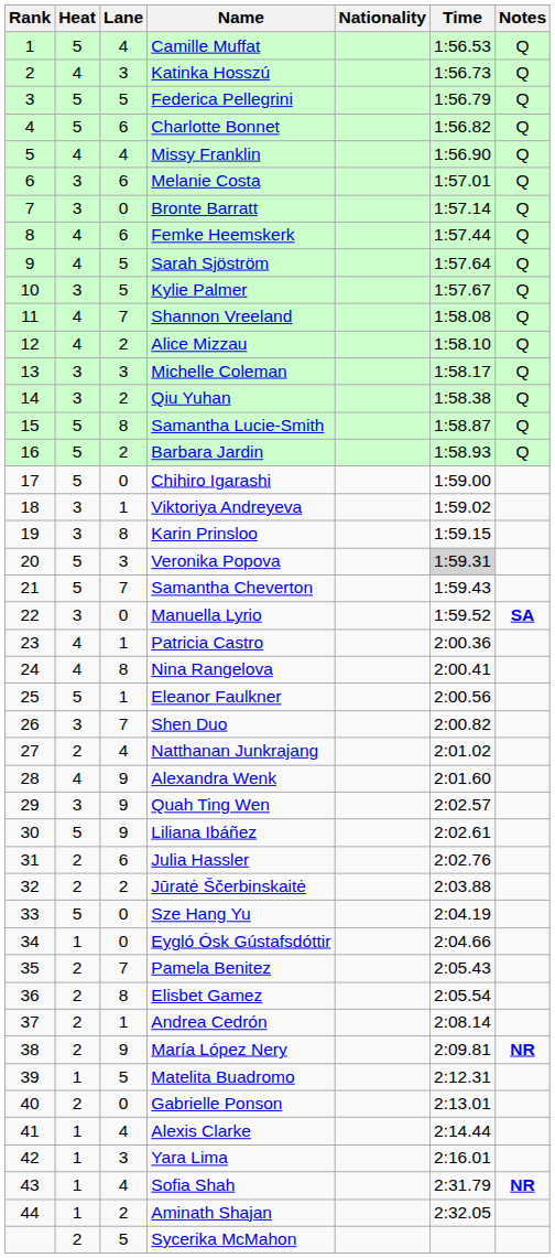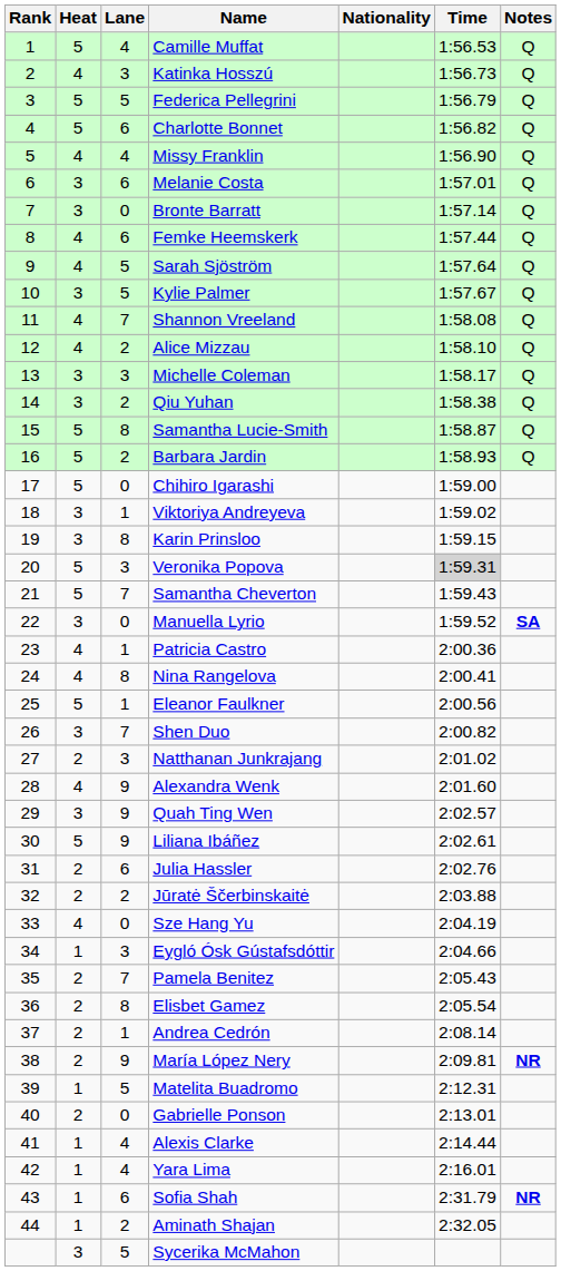Natthanan Junkrajang | Lane: 4 -> 3
Sze Hang Yu | Heat: 5 -> 4
Eygló Ósk Gústafsdóttir | Lane: 0 -> 3
Yara Lima | Lane: 3 -> 4
Sofia Shah | Lane: 4 -> 6
Sycerika McMahon | Heat: 2 -> 3
